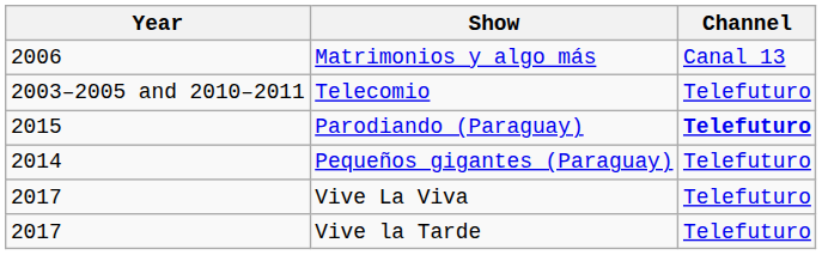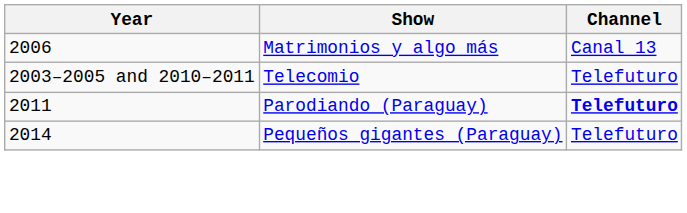Parodiando (Paraguay) | Year: 2015 -> 2011
- row: 2017 | Vive La Viva | Telefuturo
- row: 2017 | Vive la Tarde | Telefuturo
